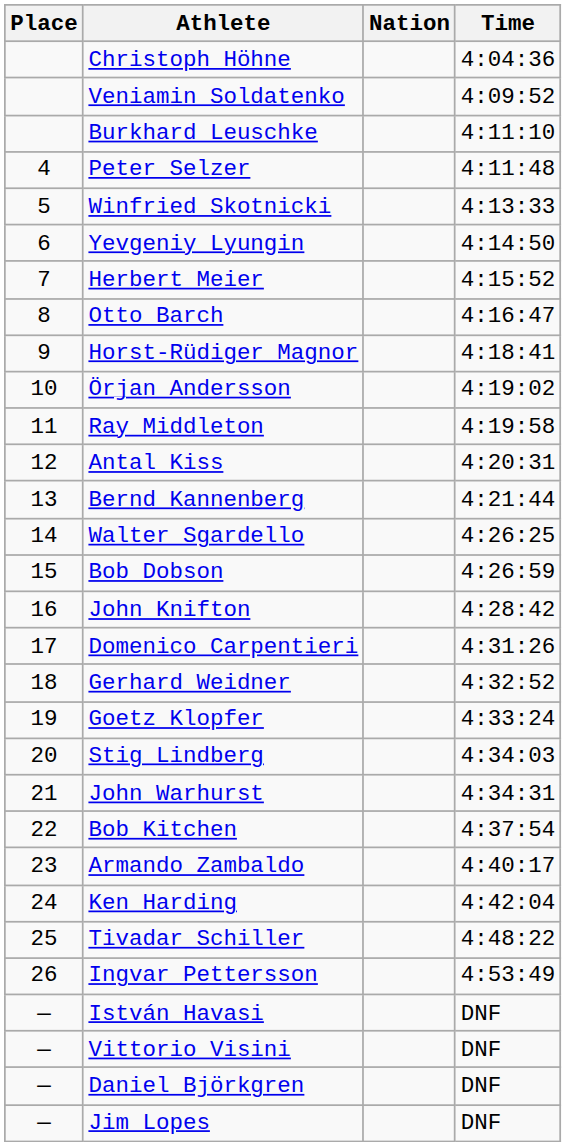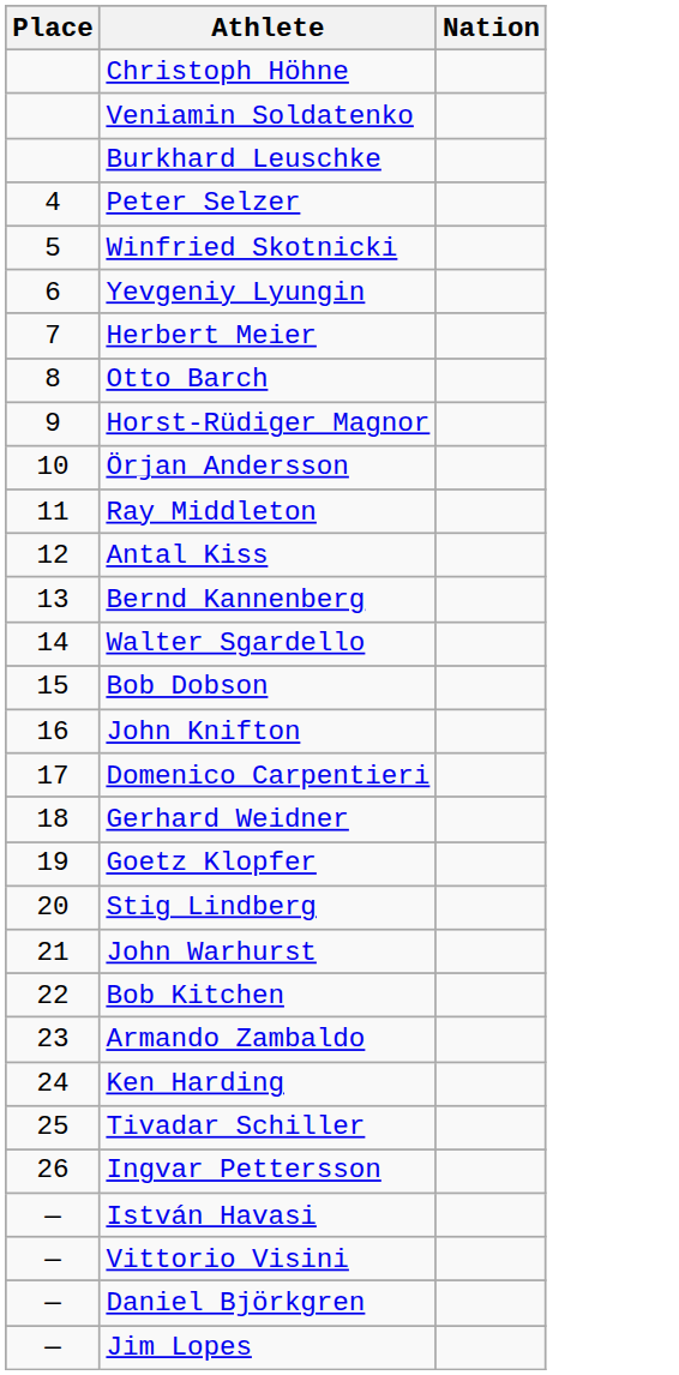- column: Time | 4:04:36 | 4:09:52 | 4:11:10 | 4:11:48 | 4:13:33 | 4:14:50 | 4:15:52 | 4:16:47 | 4:18:41 | 4:19:02 | 4:19:58 | 4:20:31 | 4:21:44 | 4:26:25 | 4:26:59 | 4:28:42 | 4:31:26 | 4:32:52 | 4:33:24 | 4:34:03 | 4:34:31 | 4:37:54 | 4:40:17 | 4:42:04 | 4:48:22 | 4:53:49 | DNF | DNF | DNF | DNF
